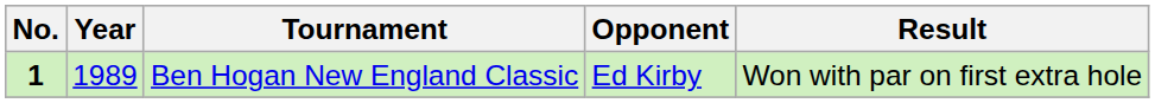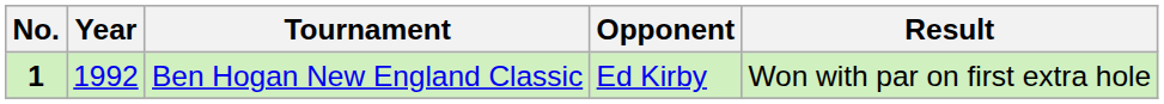Ben Hogan New England Classic | Year: 1989 -> 1992
